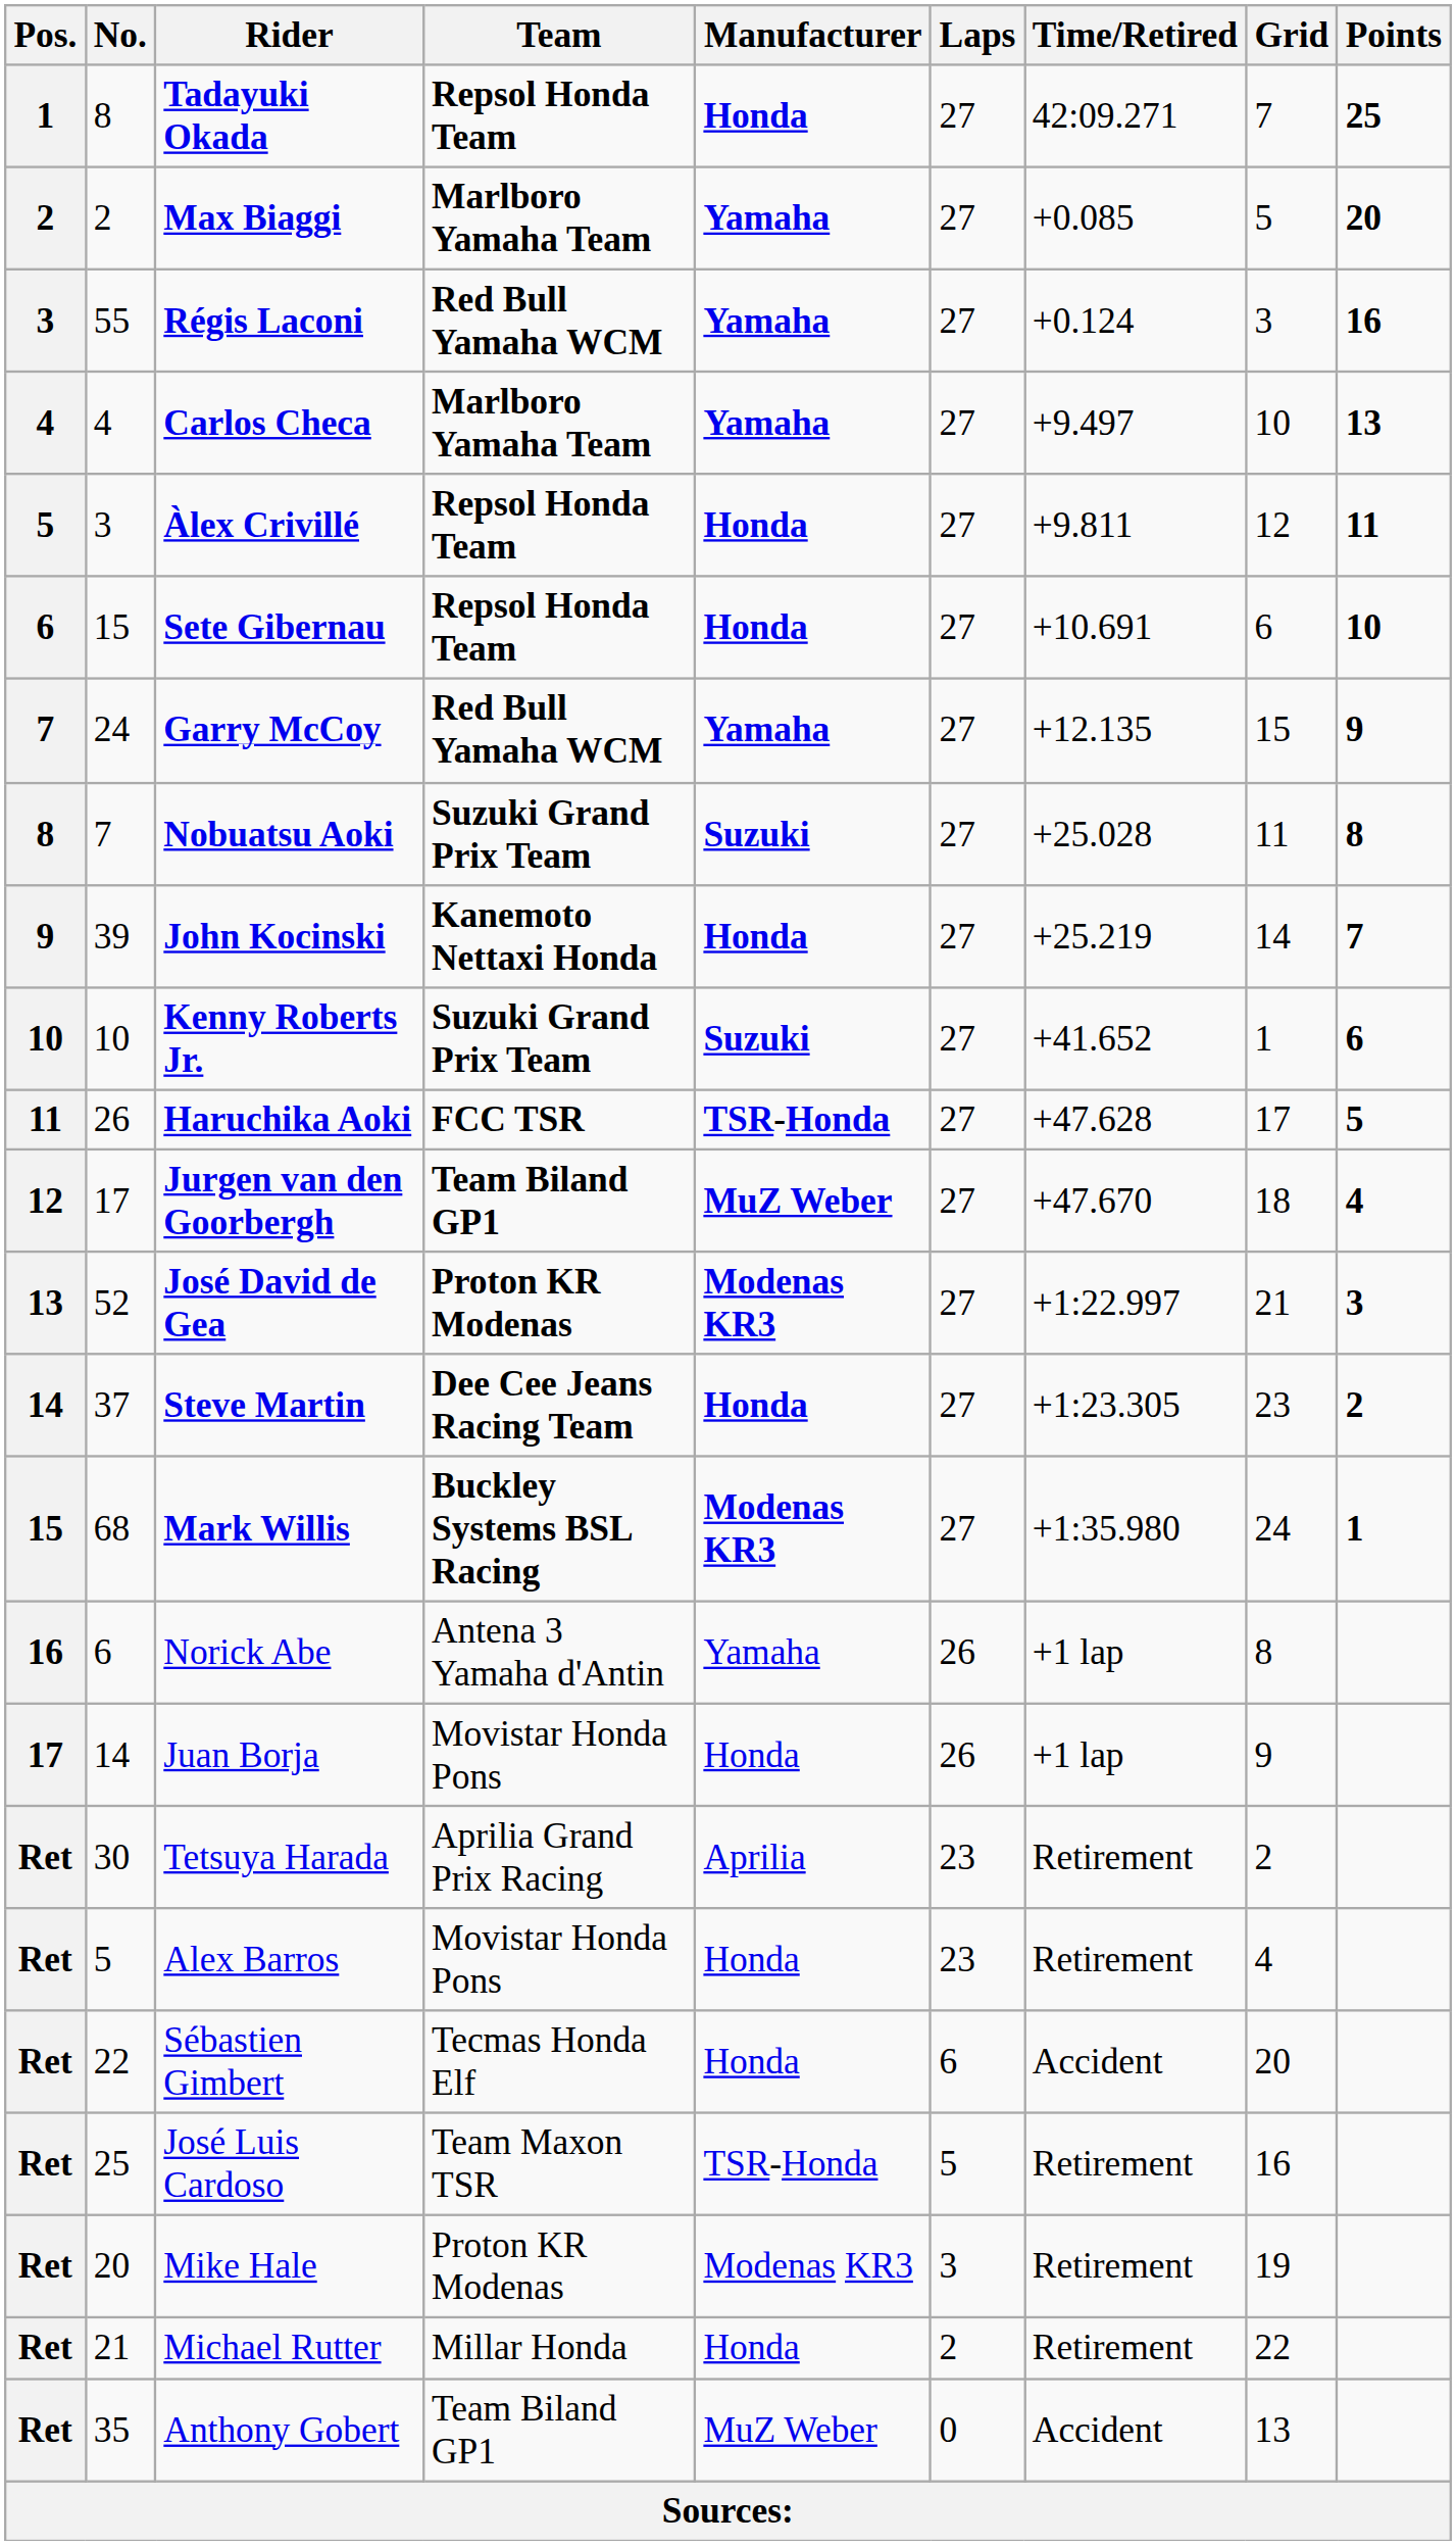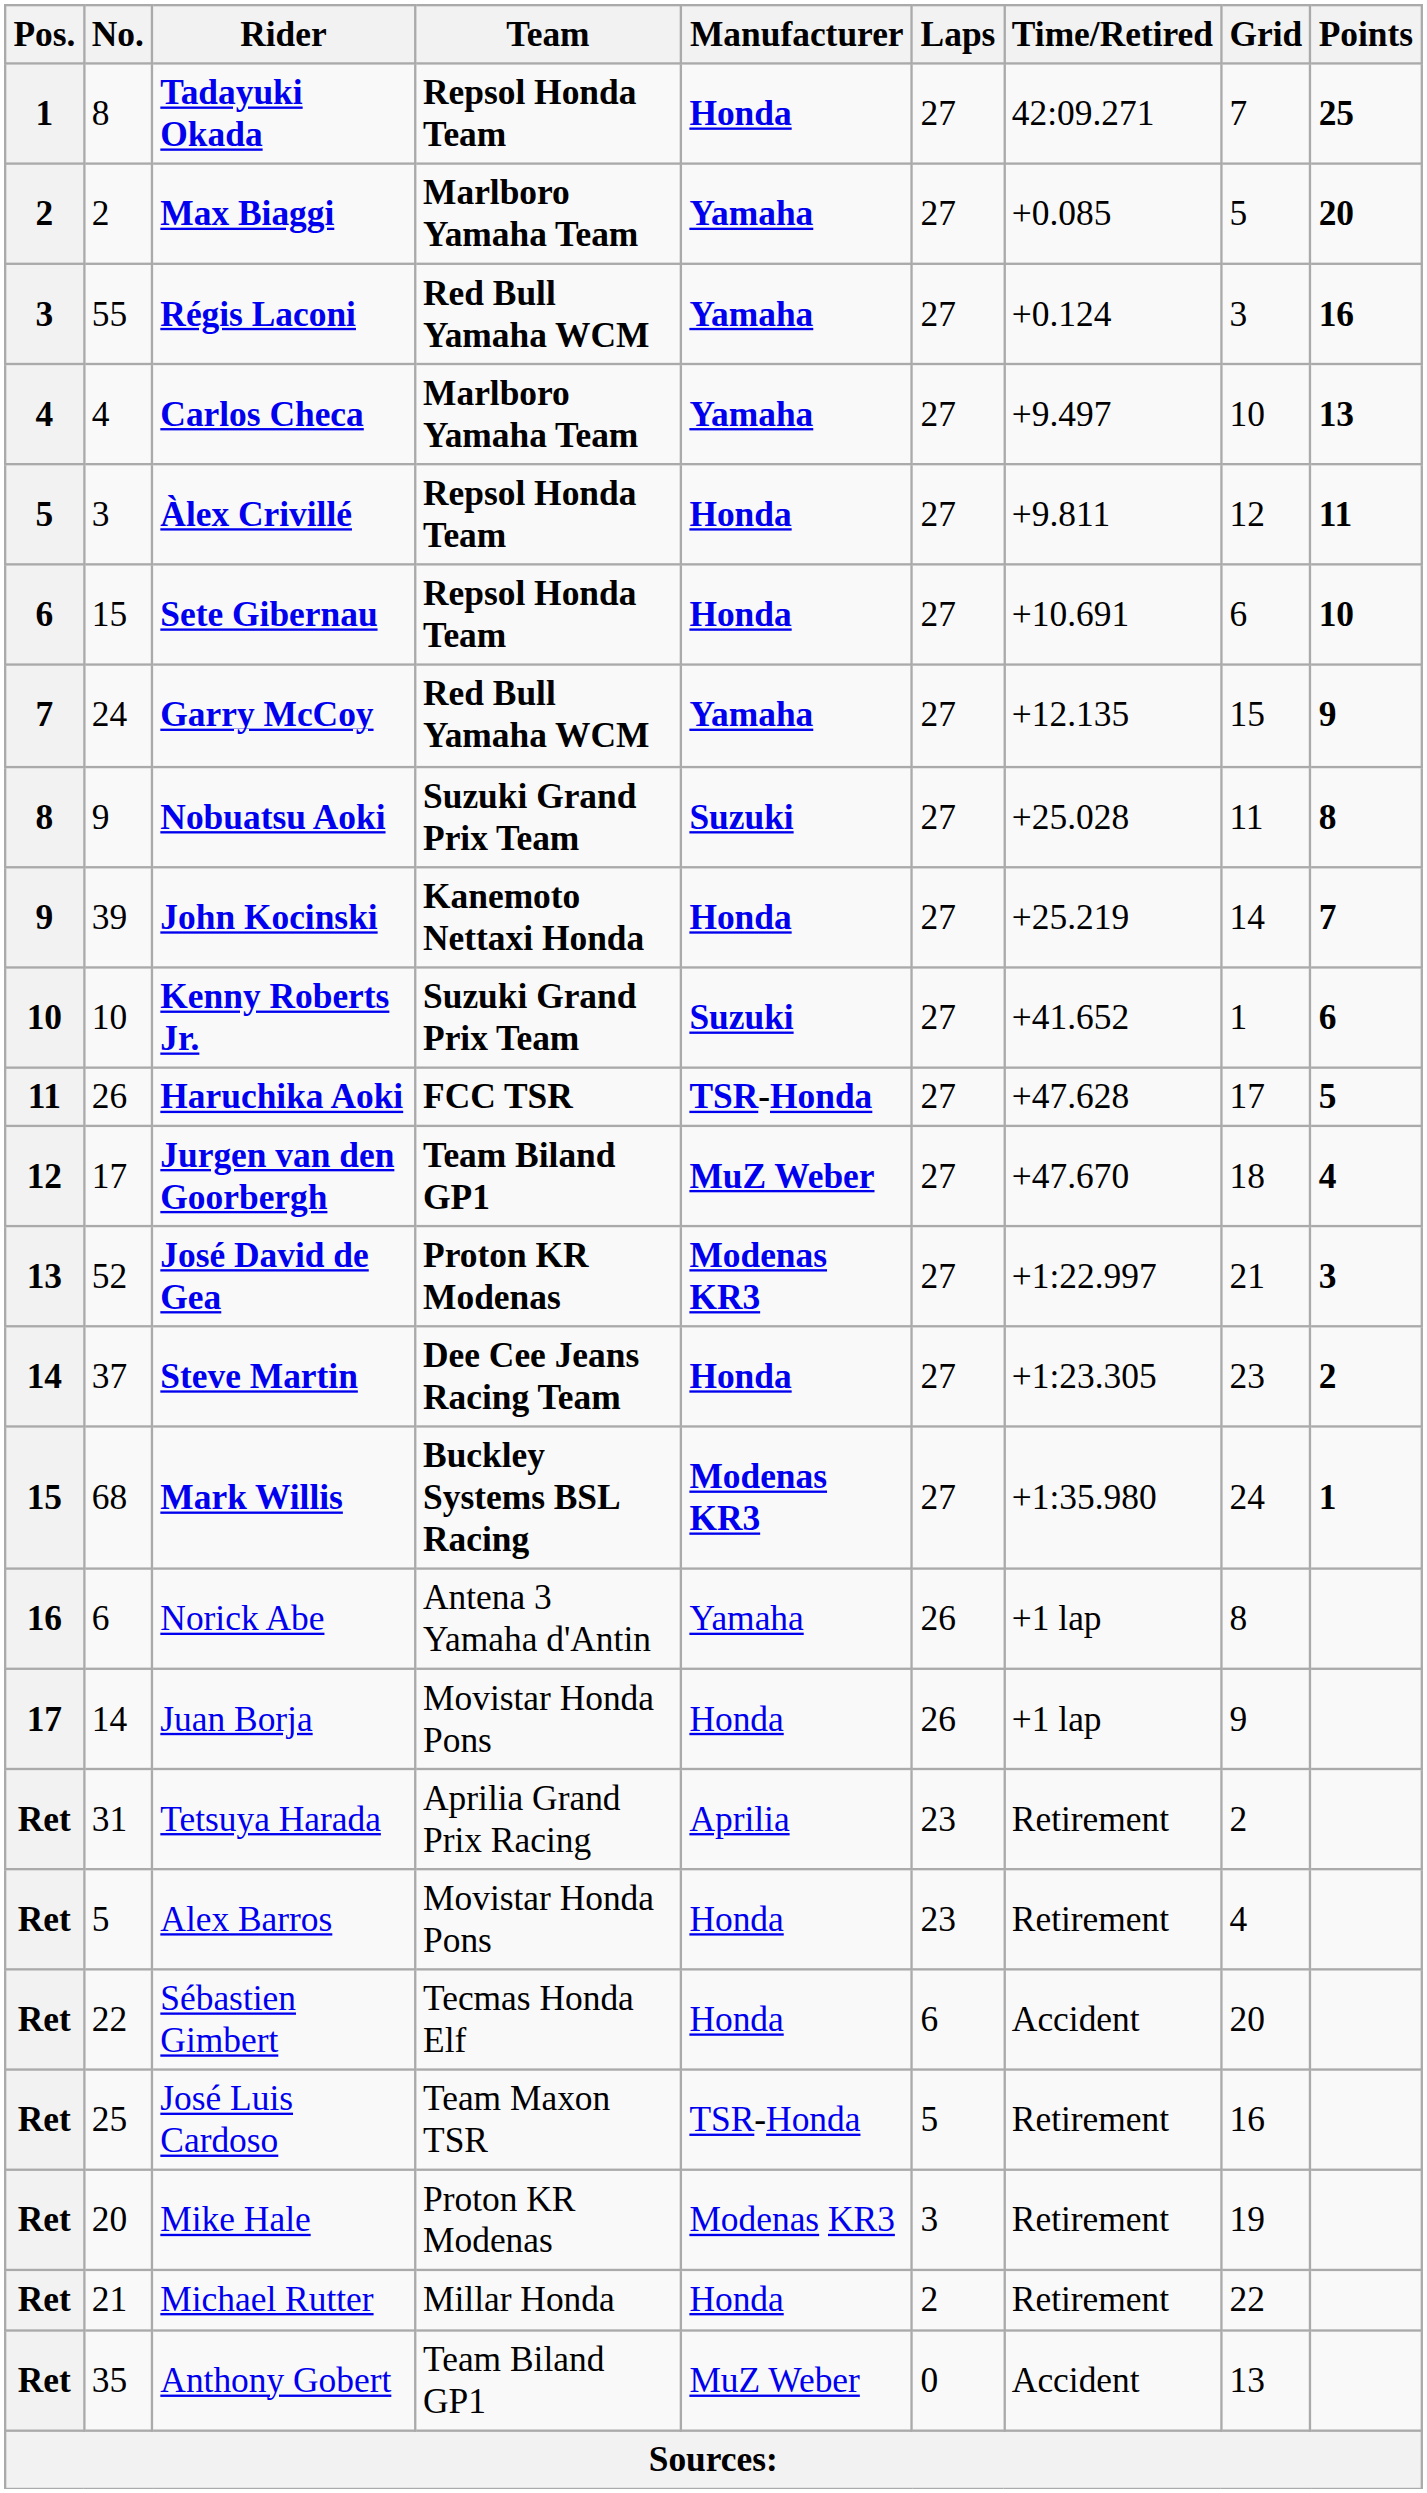Nobuatsu Aoki | No.: 7 -> 9
Tetsuya Harada | No.: 30 -> 31
